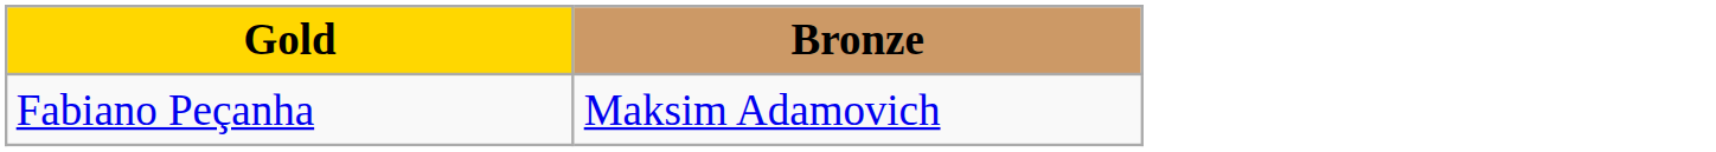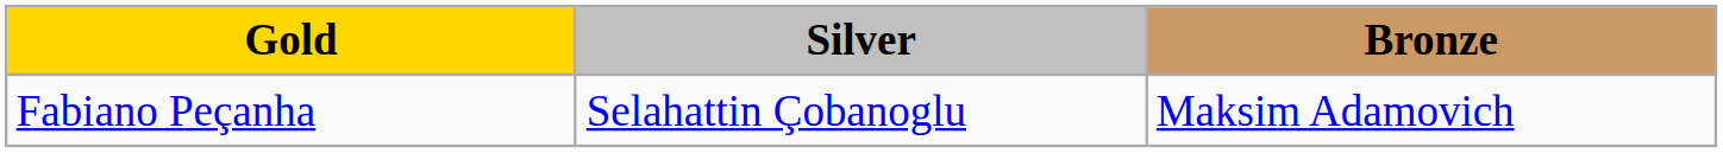+ column: Silver | Selahattin Çobanoglu
